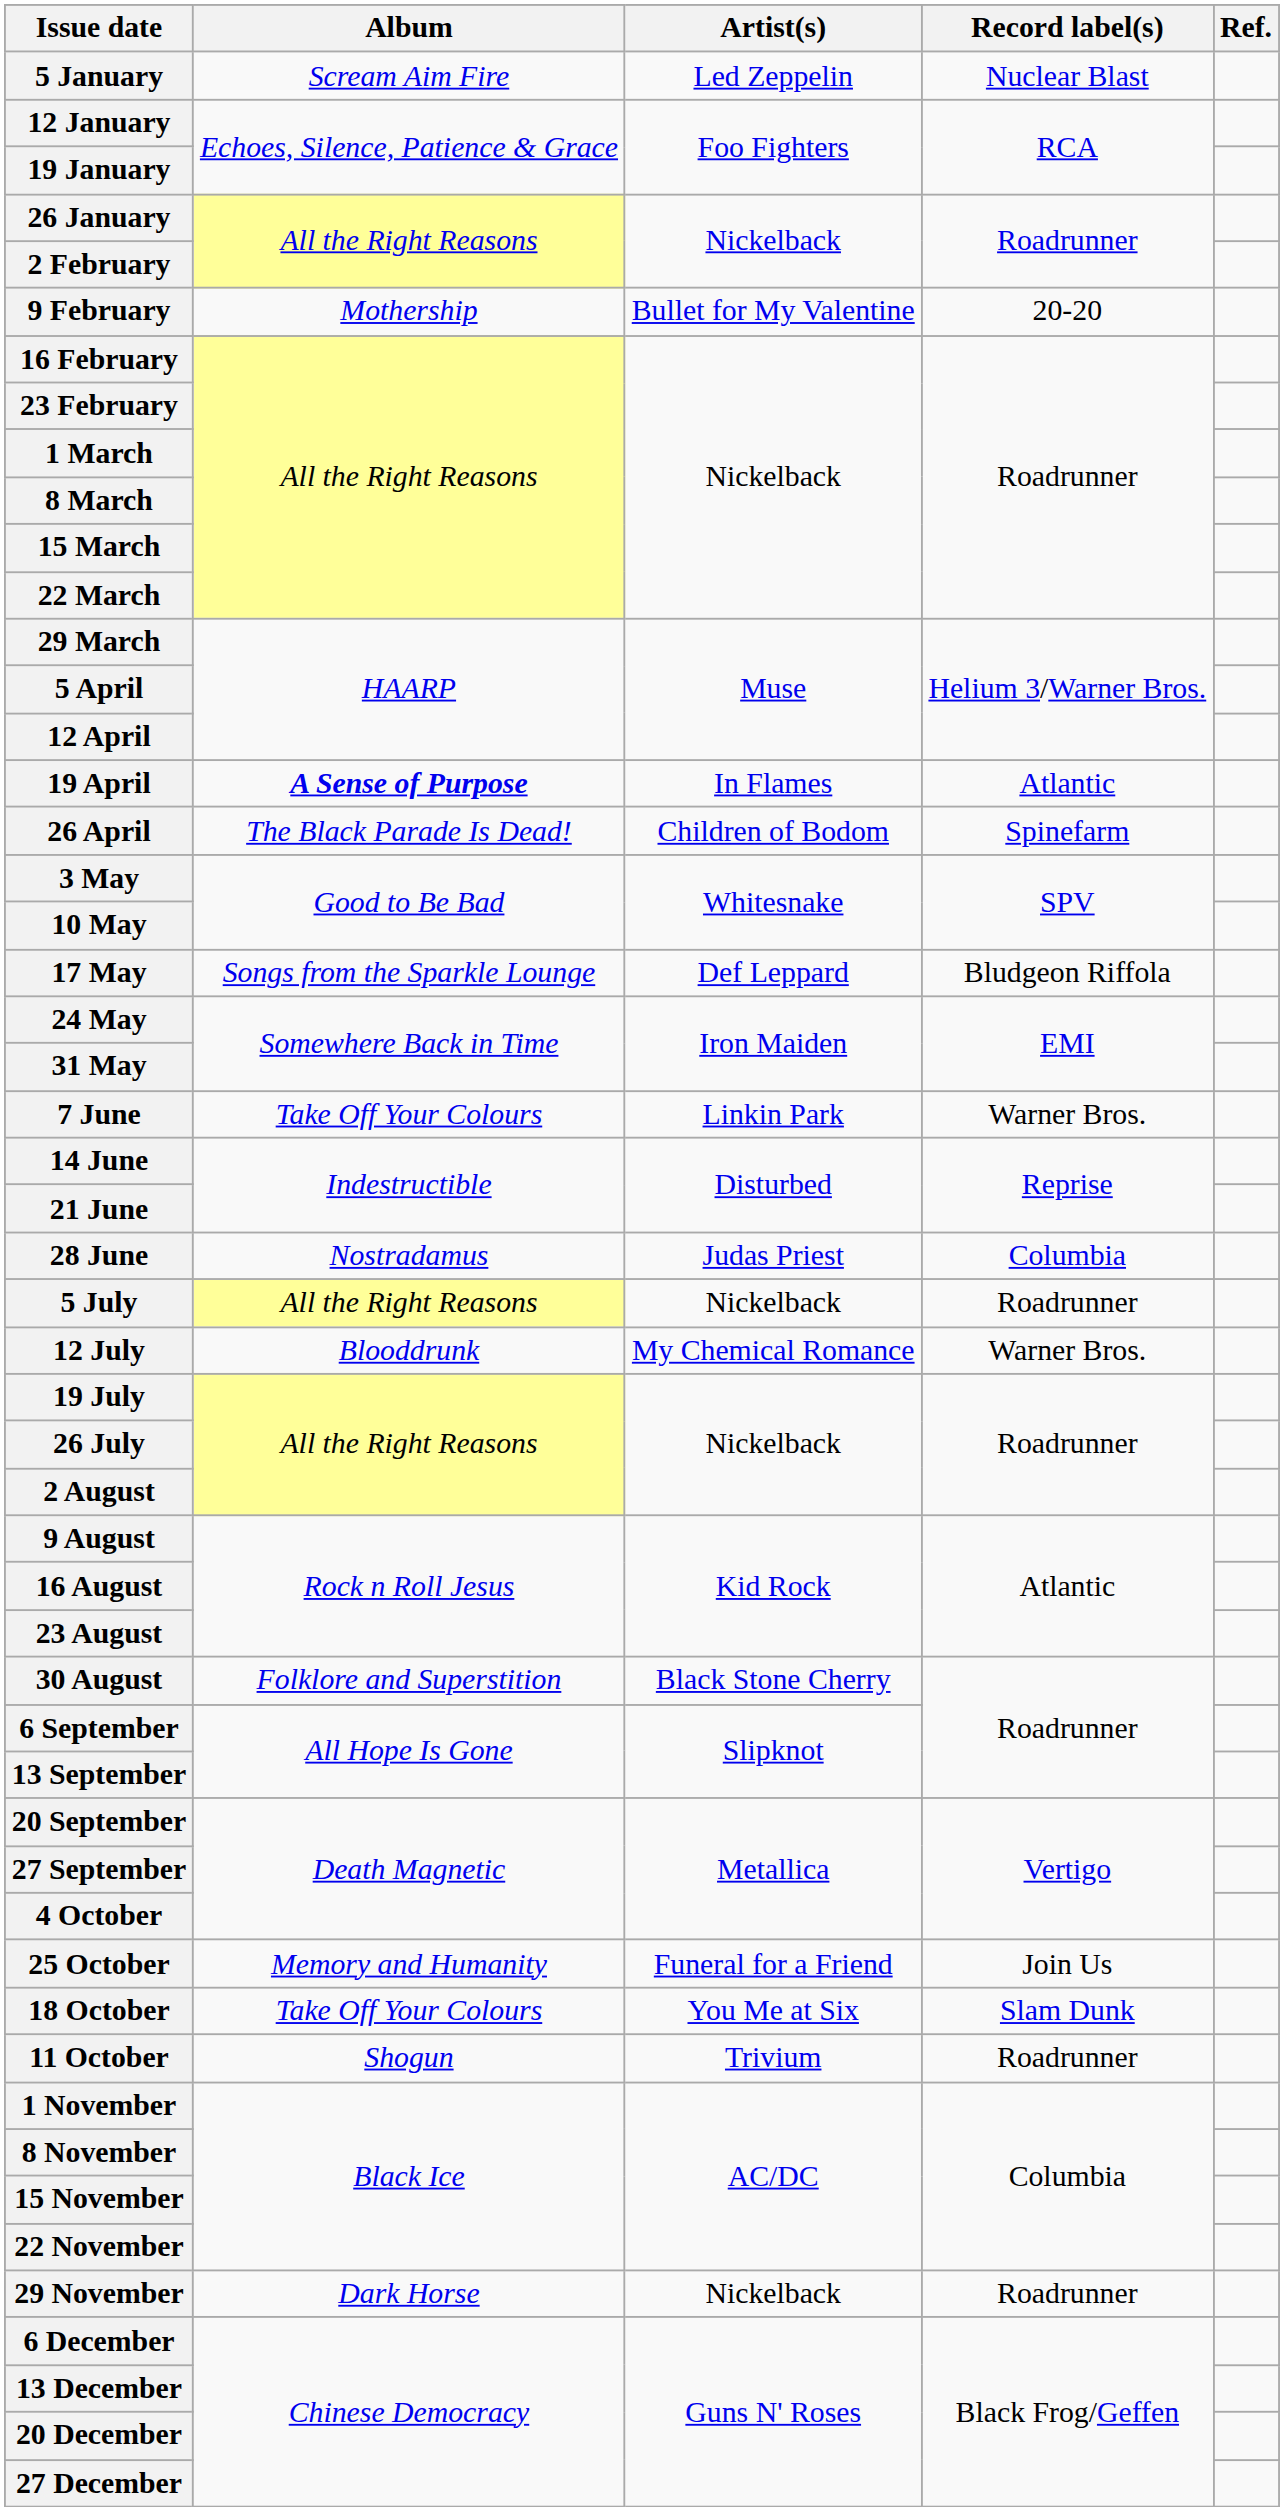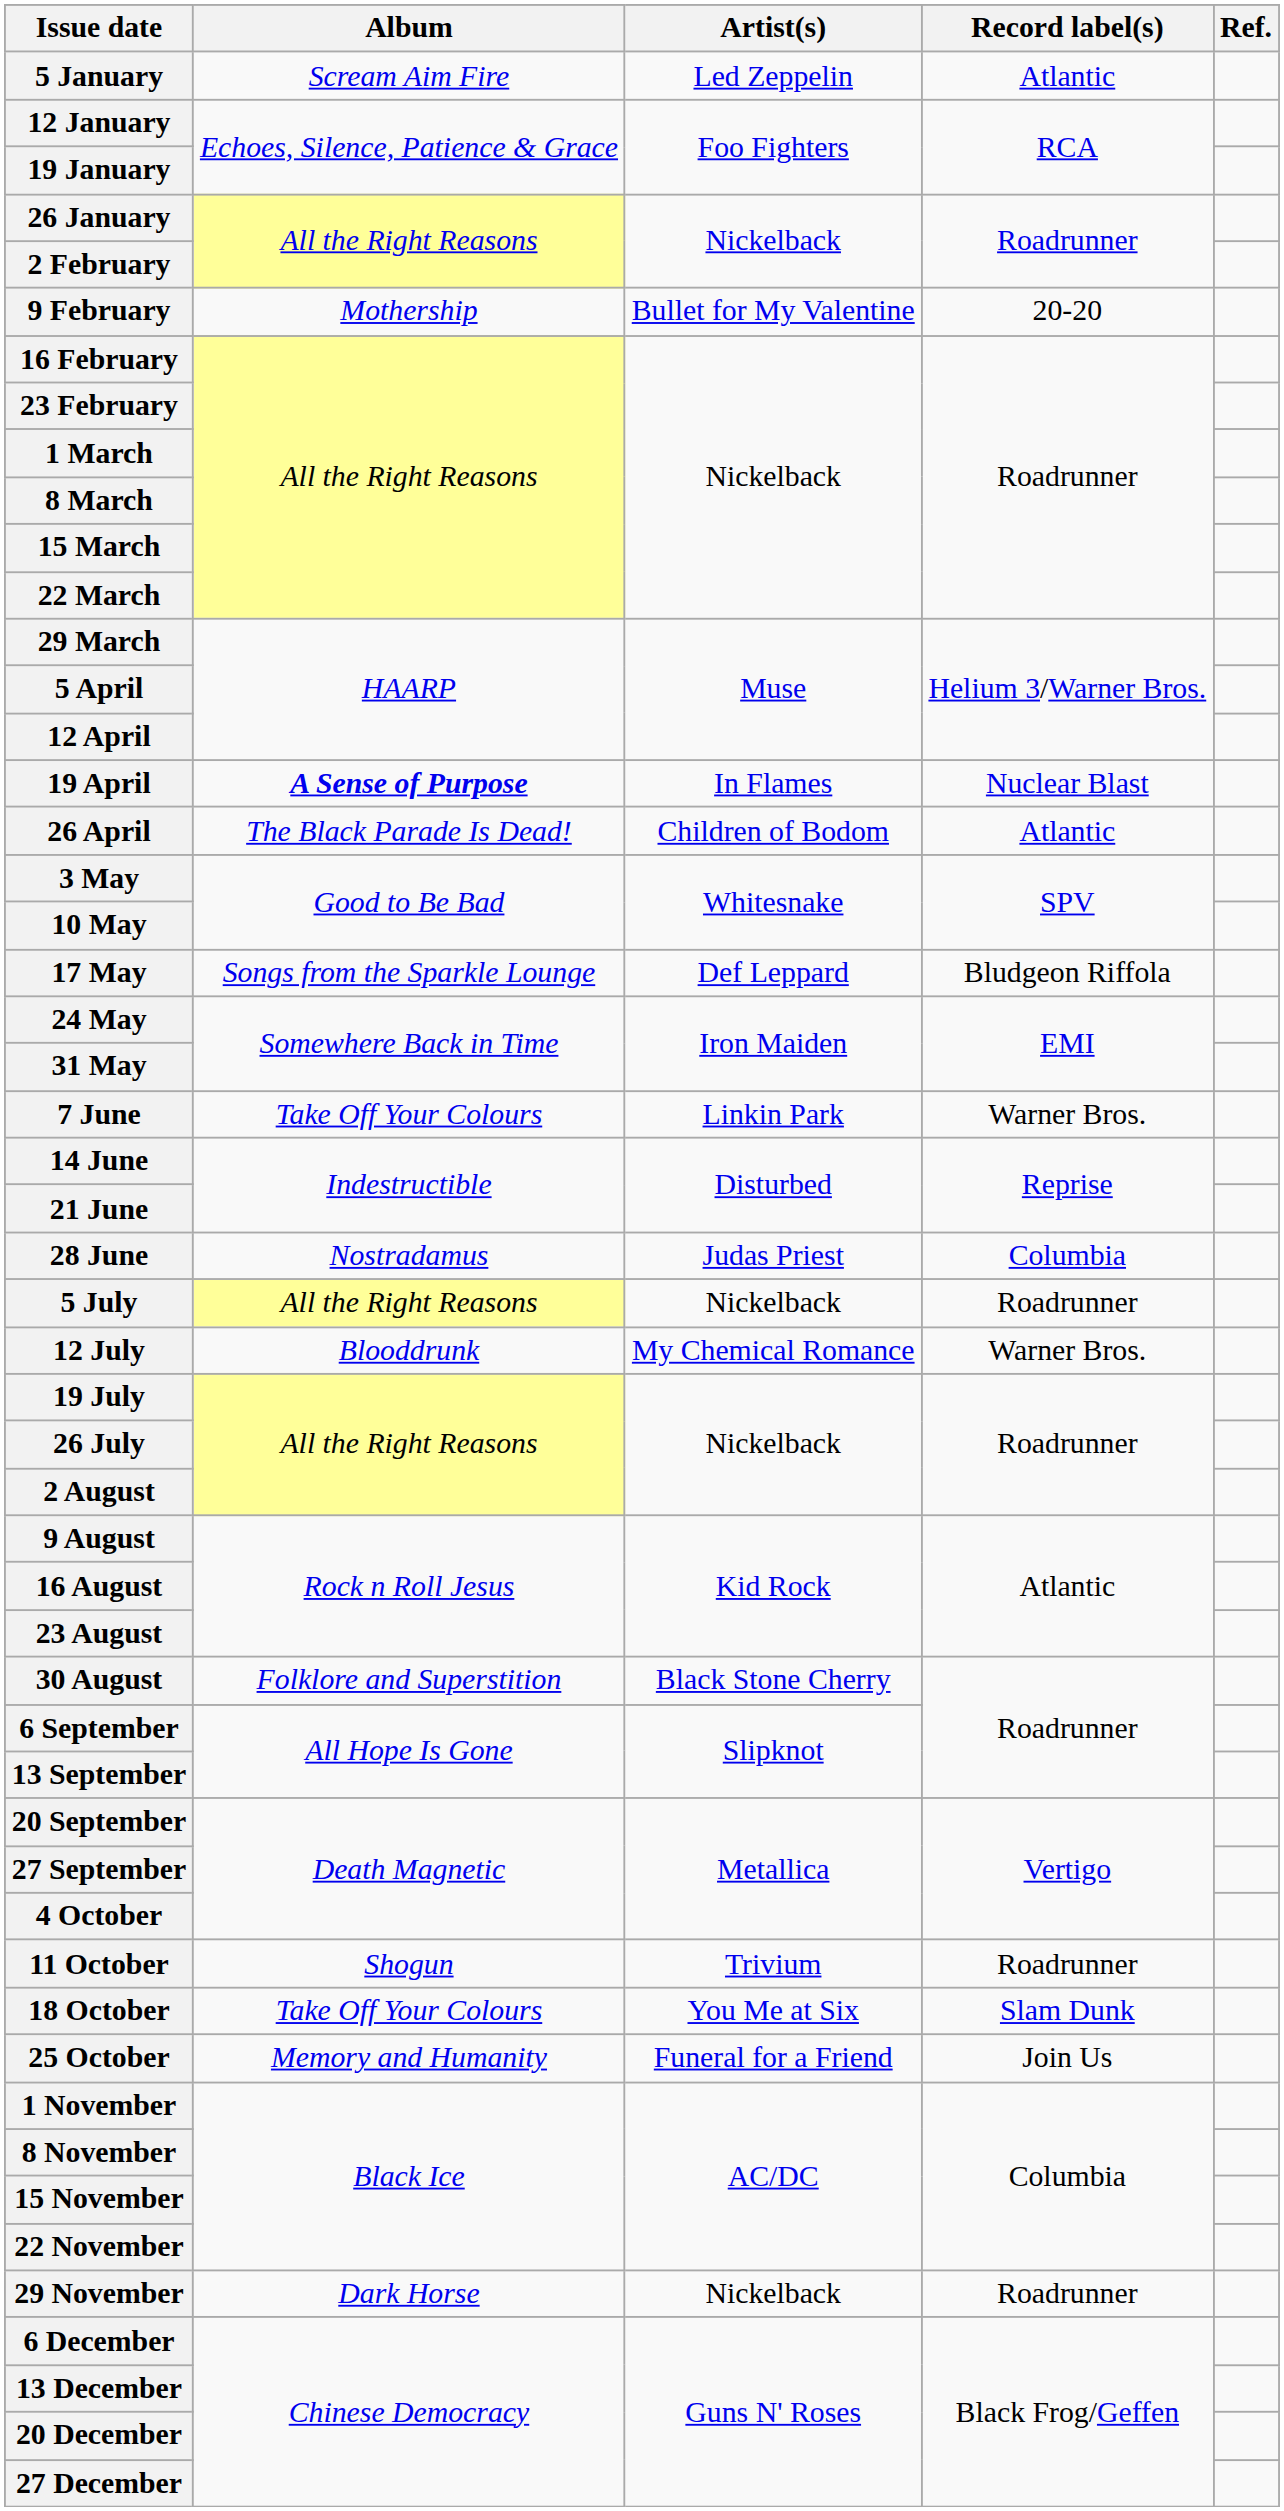5 January | Record label(s): Nuclear Blast -> Atlantic
19 April | Record label(s): Atlantic -> Nuclear Blast
26 April | Record label(s): Spinefarm -> Atlantic
rows swapped: 11 October <-> 25 October
